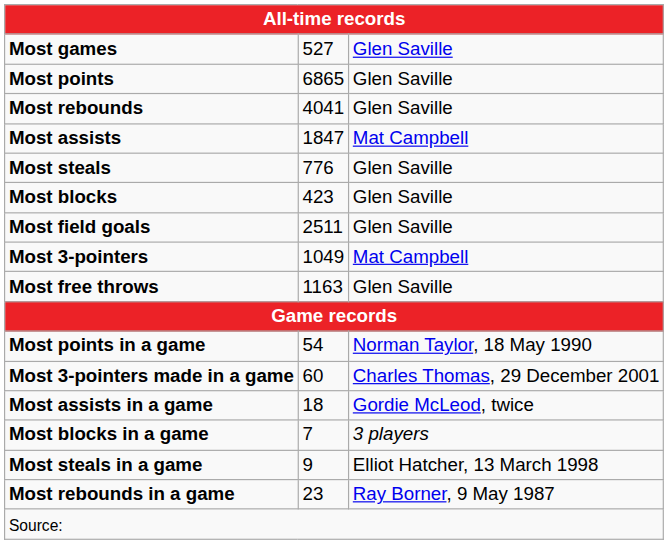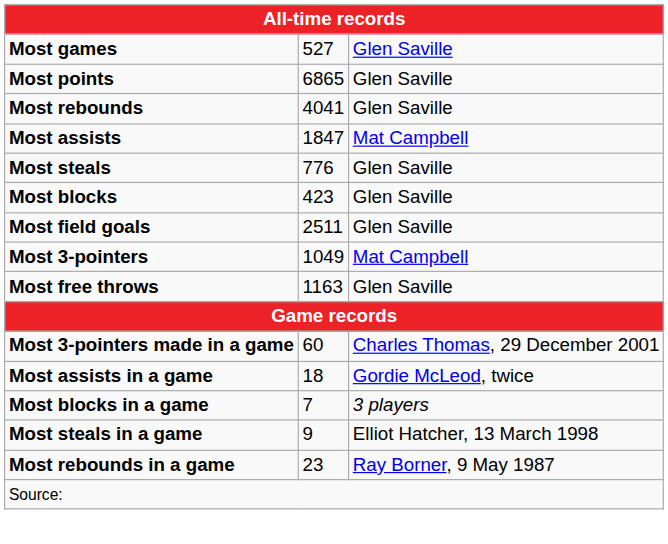- row: Most points in a game | 54 | Norman Taylor, 18 May 1990
